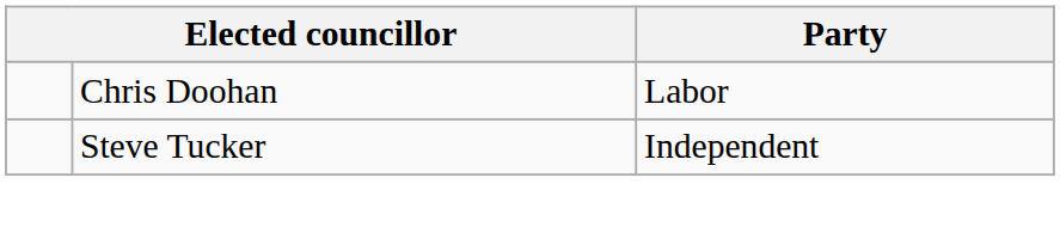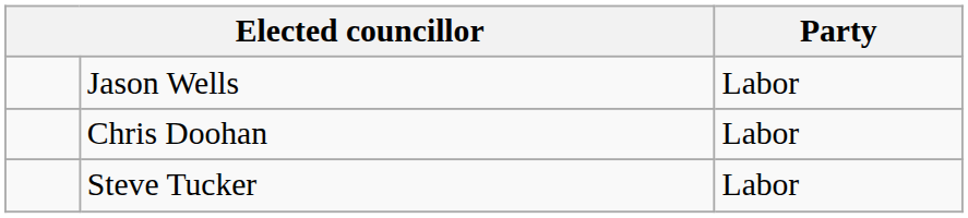+ row: Jason Wells | Labor
Steve Tucker | Party: Independent -> Labor
